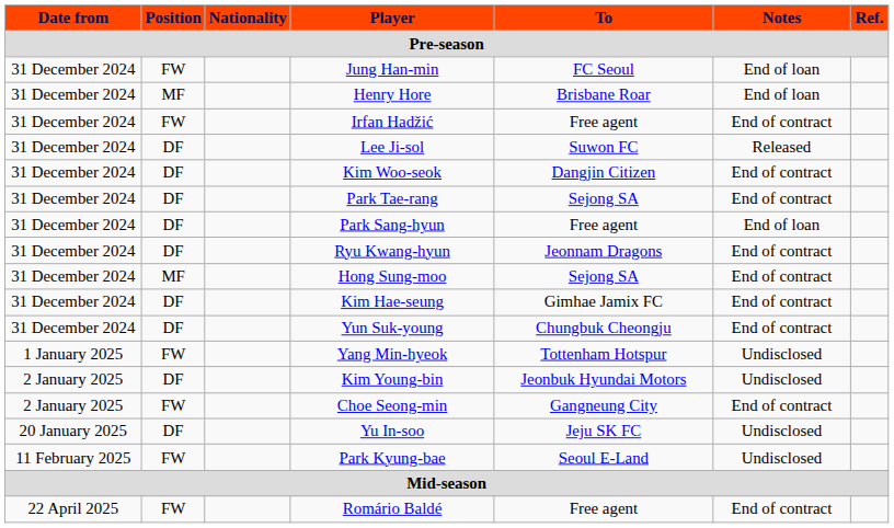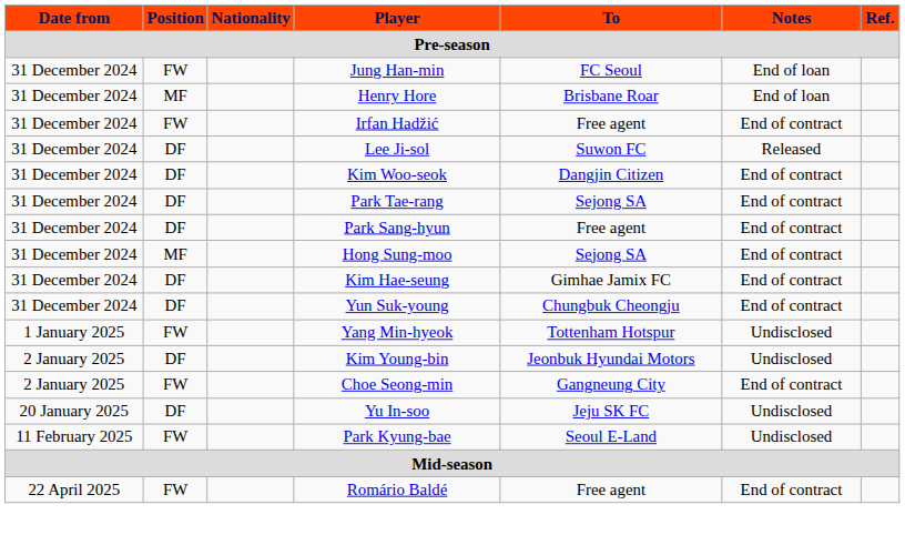Park Sang-hyun | Notes: End of loan -> End of contract
- row: 31 December 2024 | DF | Ryu Kwang-hyun | Jeonnam Dragons | End of contract
